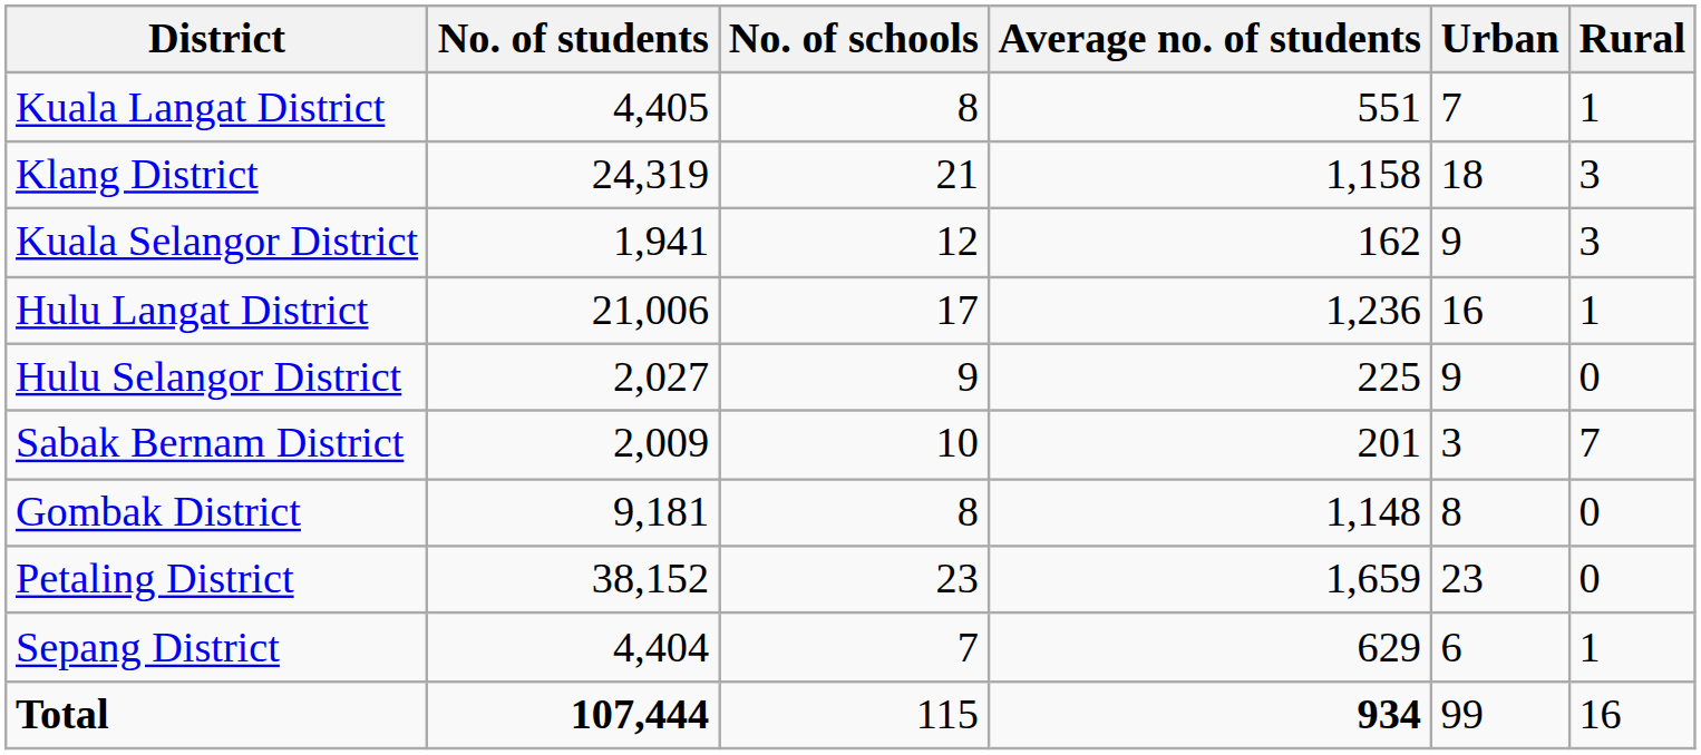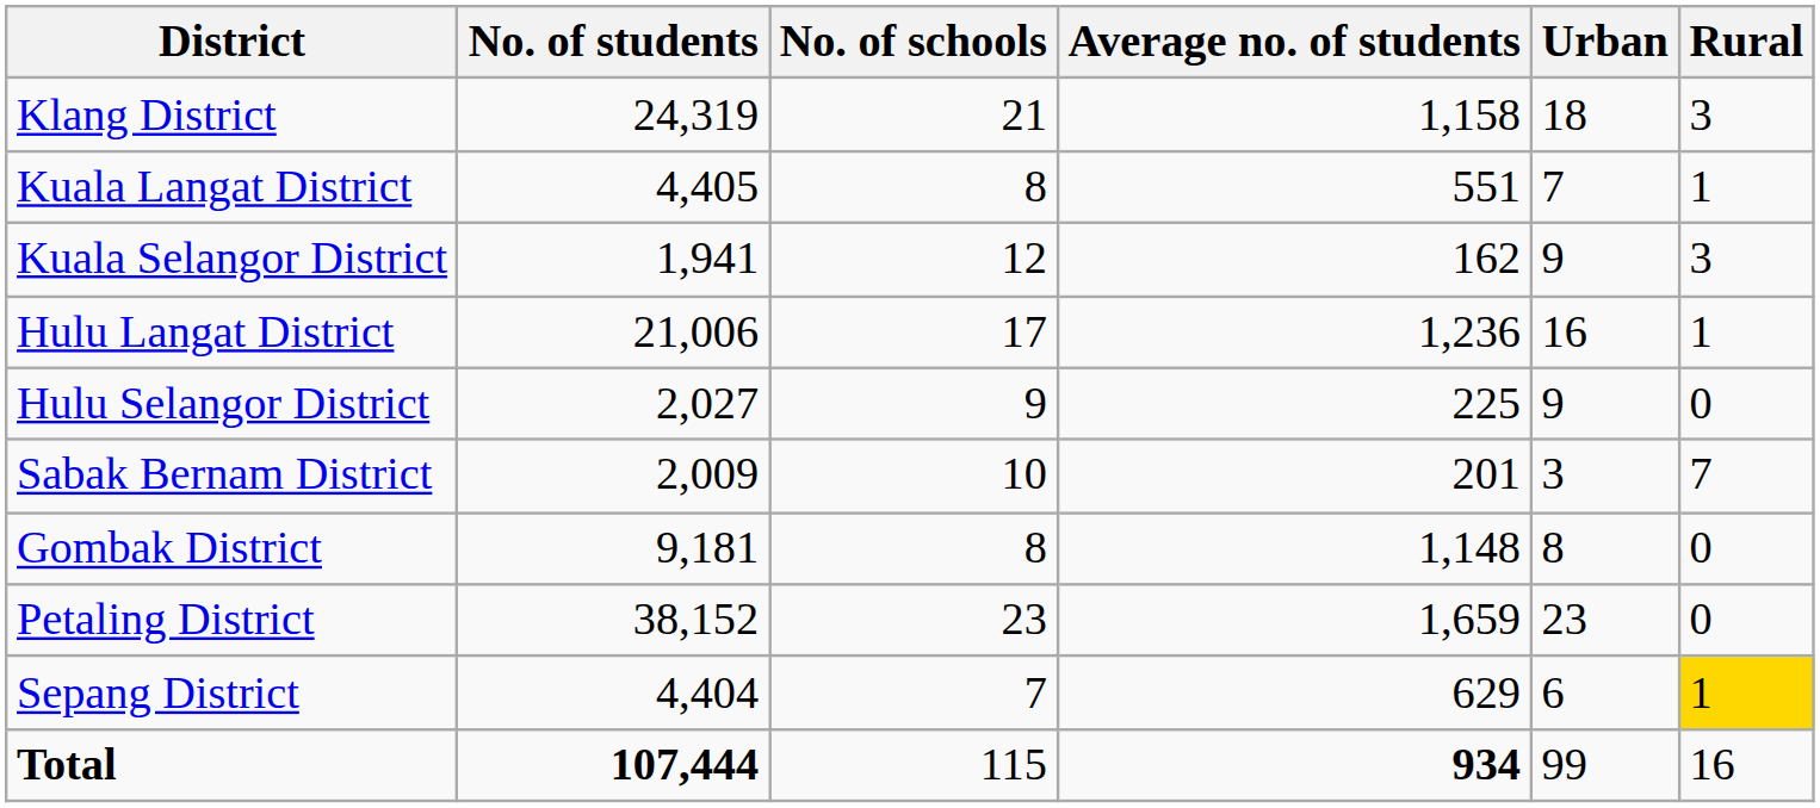rows swapped: Klang District <-> Kuala Langat District
Sepang District | Rural: no background -> gold background
